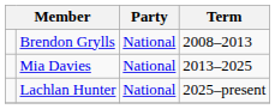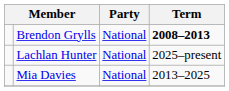Brendon Grylls | Term: normal -> bold
rows swapped: Mia Davies <-> Lachlan Hunter
